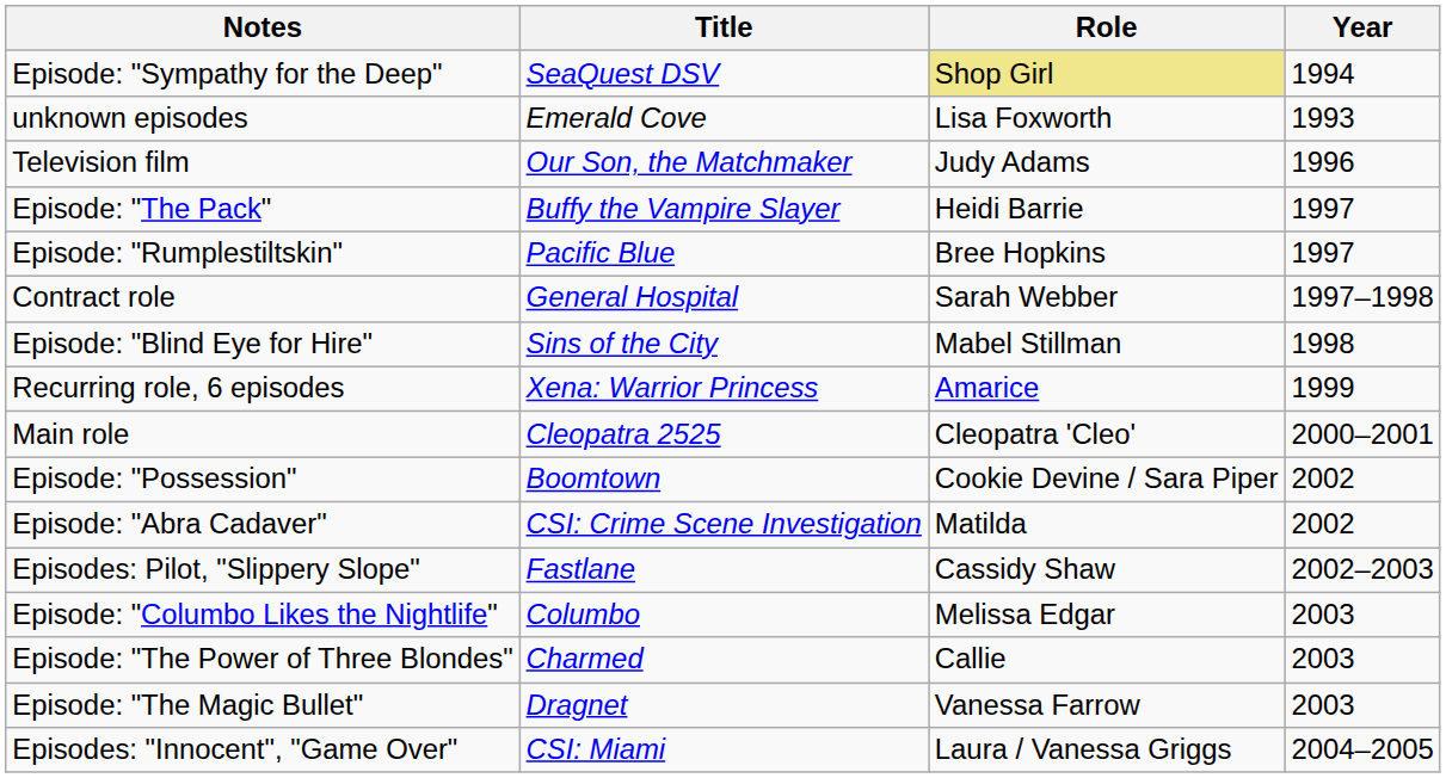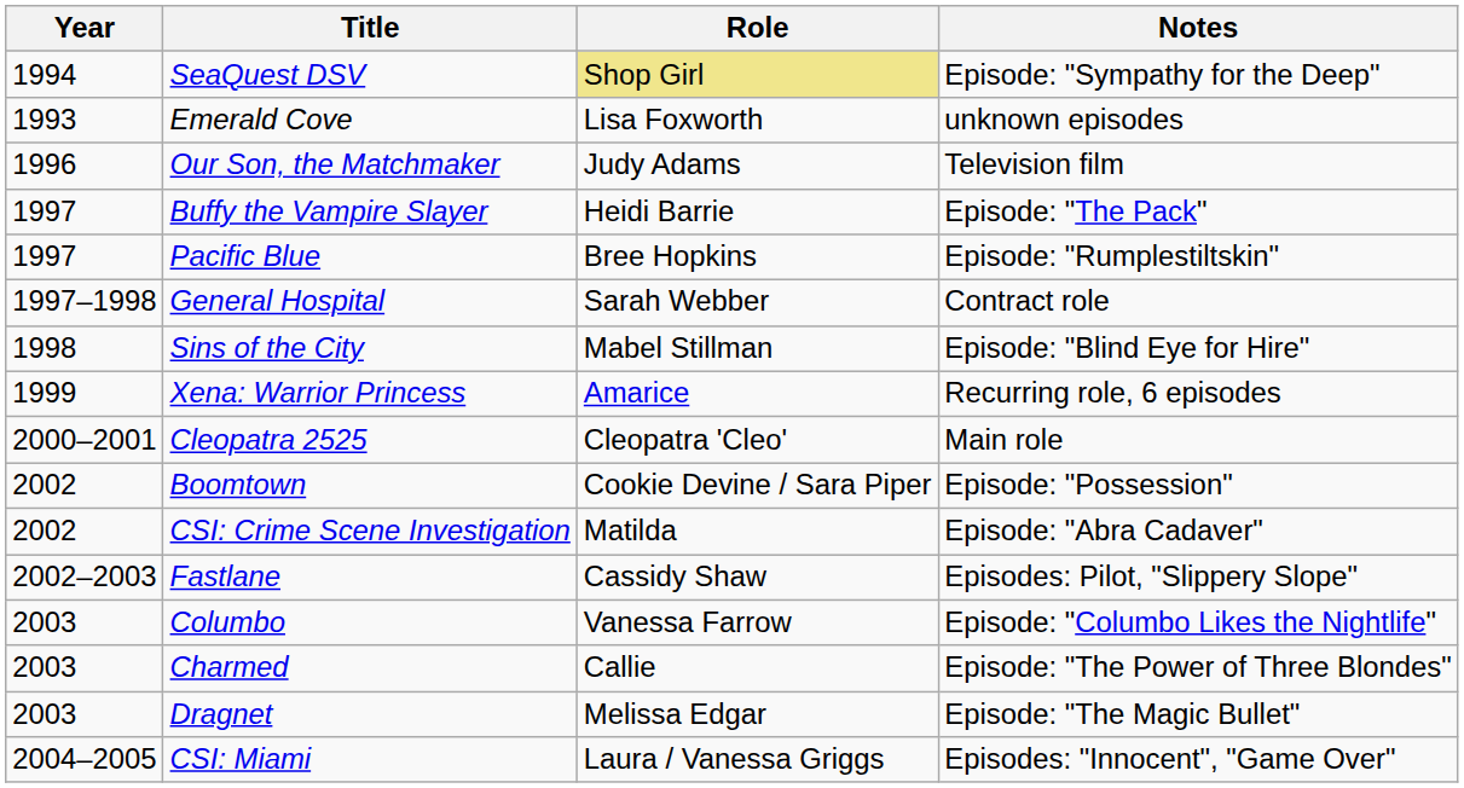columns swapped: Year <-> Notes
Columbo | Role: Melissa Edgar -> Vanessa Farrow
Dragnet | Role: Vanessa Farrow -> Melissa Edgar
